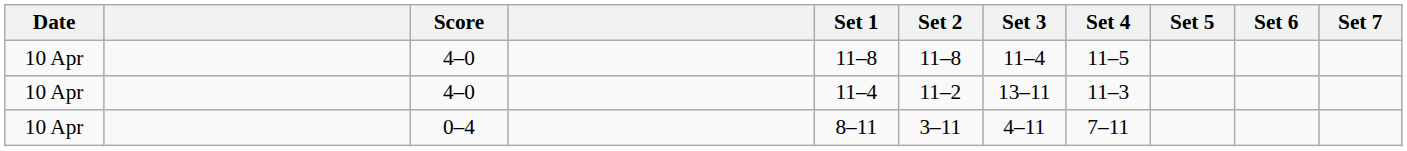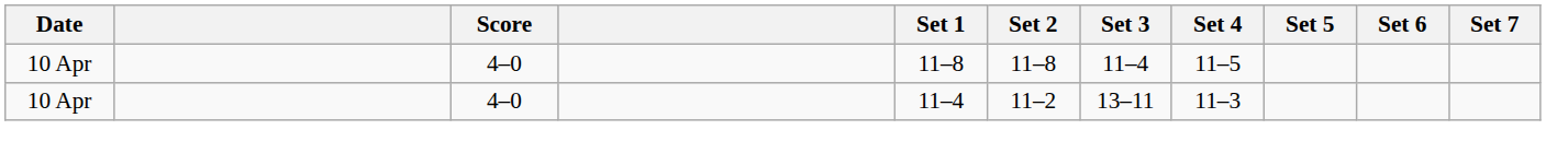- row: 10 Apr | 0–4 | 8–11 | 3–11 | 4–11 | 7–11
